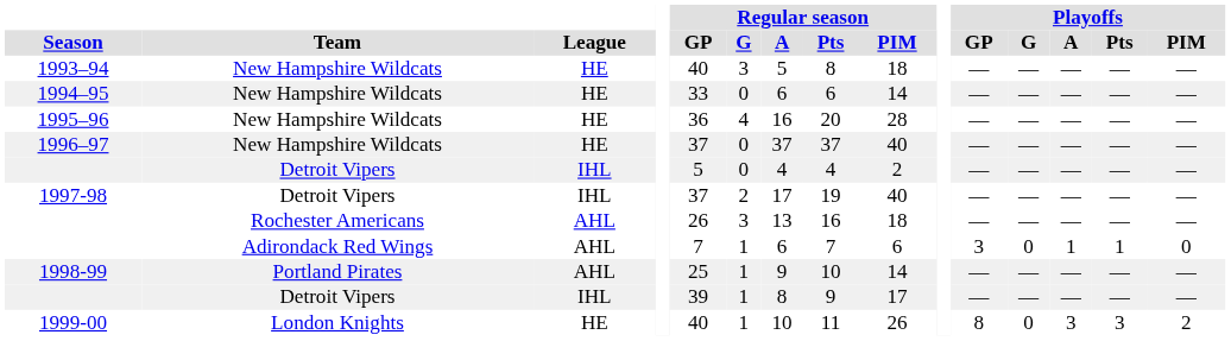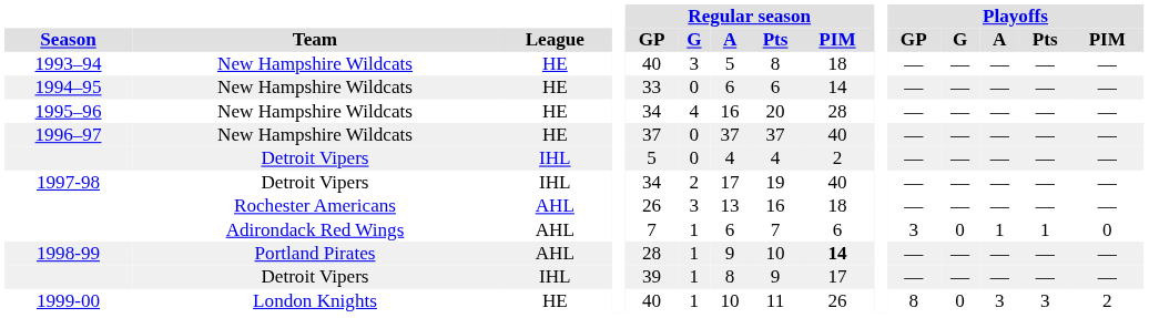1995–96 | Regular season / GP: 36 -> 34
1997-98 | Regular season / GP: 37 -> 34
1998-99 | Regular season / GP: 25 -> 28
1998-99 | Regular season / PIM: normal -> bold
